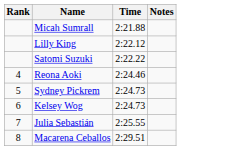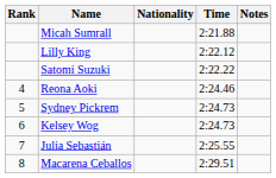+ column: Nationality
